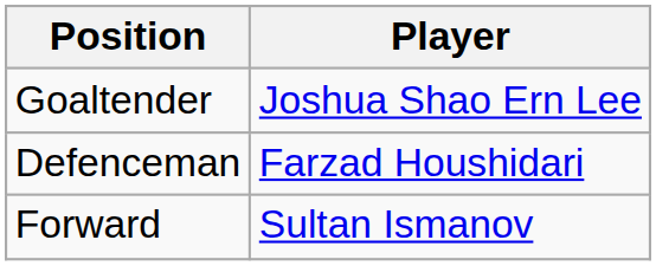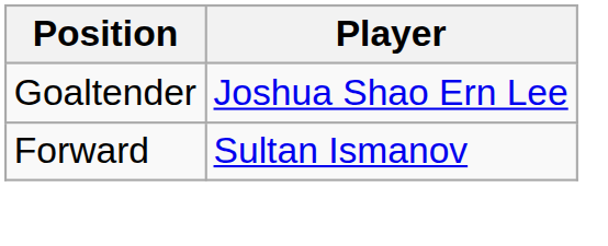- row: Defenceman | Farzad Houshidari
